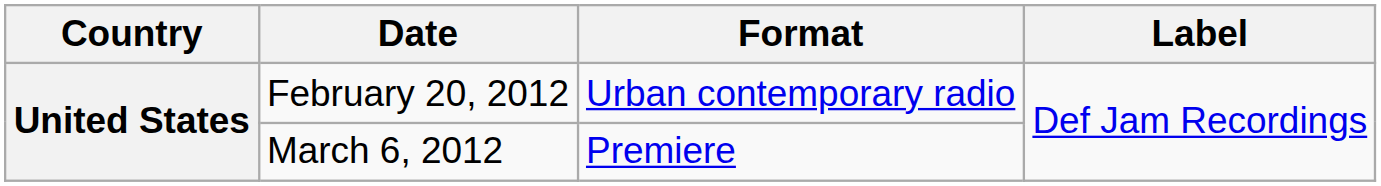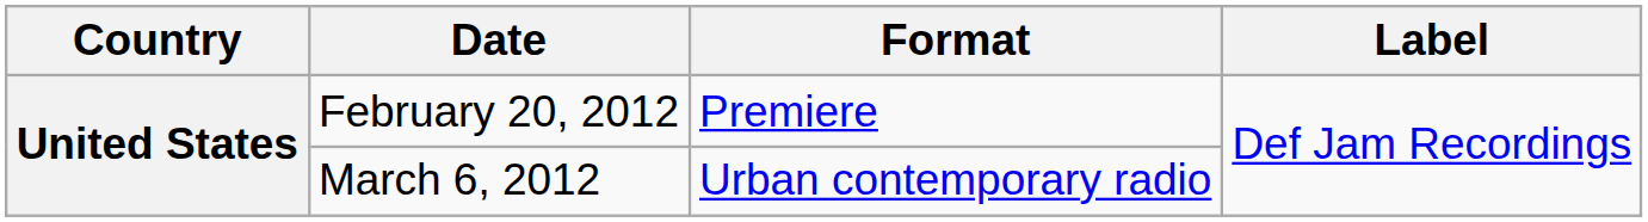February 20, 2012 | Format: Urban contemporary radio -> Premiere
March 6, 2012 | Format: Premiere -> Urban contemporary radio
